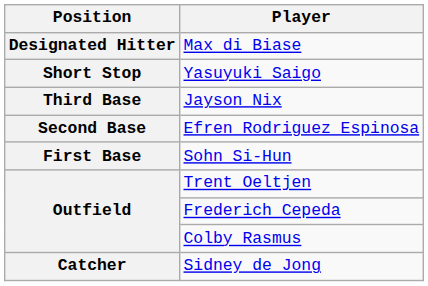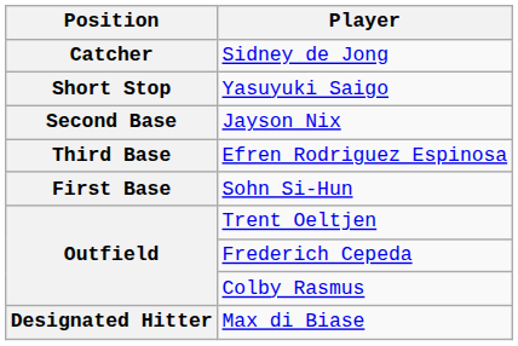rows swapped: Sidney de Jong <-> Max di Biase
Jayson Nix | Position: Third Base -> Second Base
Efren Rodriguez Espinosa | Position: Second Base -> Third Base
